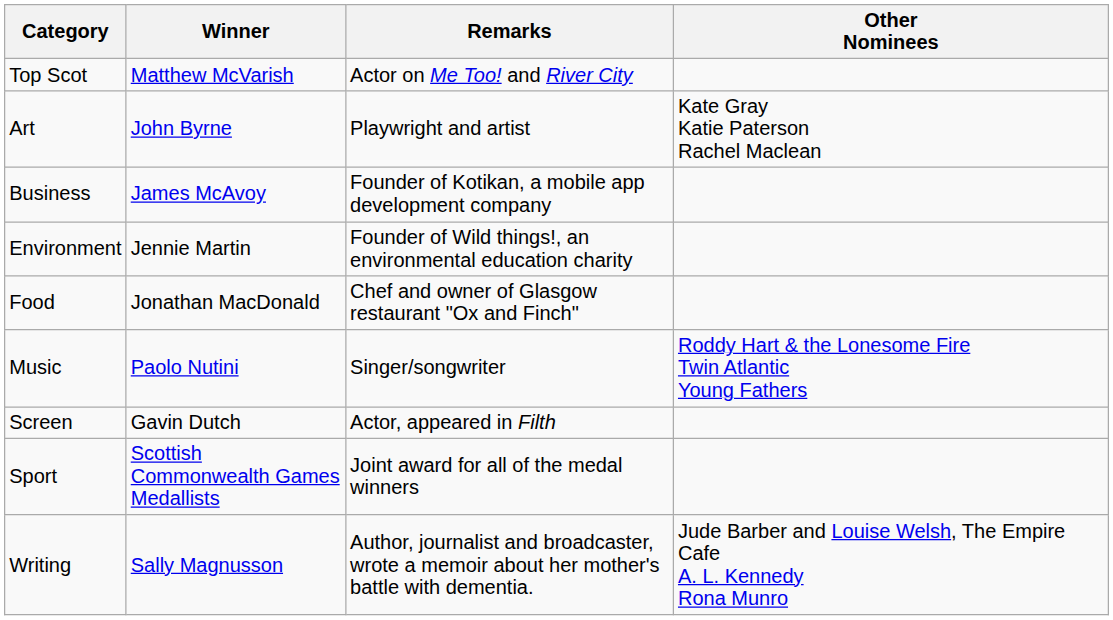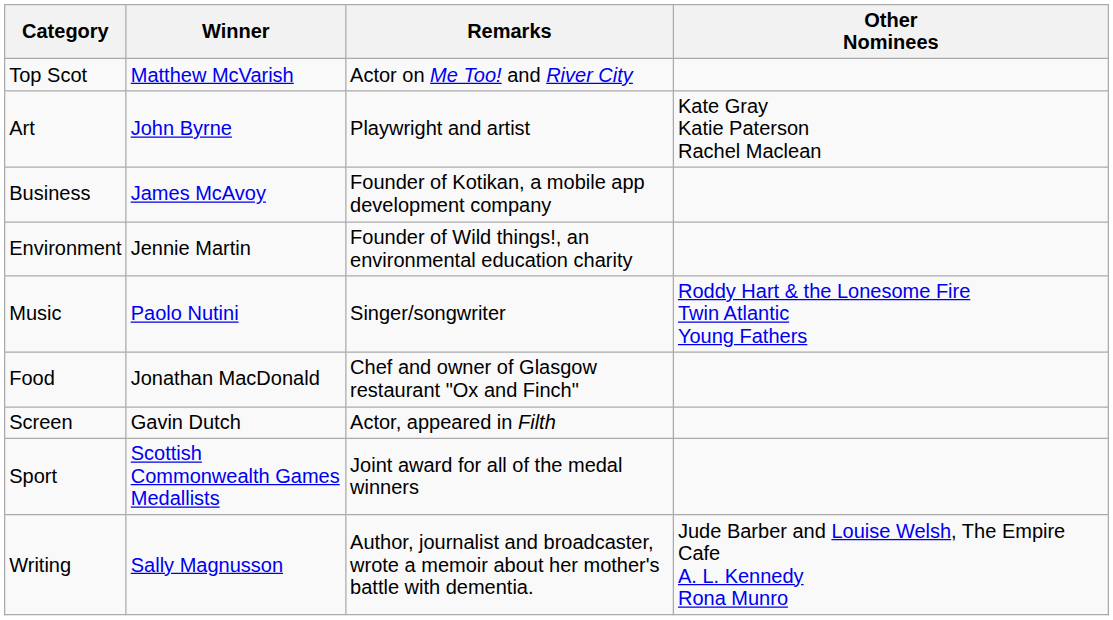rows swapped: Food <-> Music
